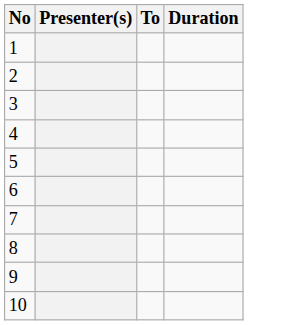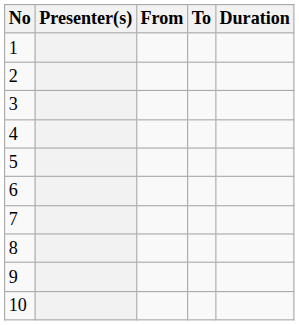+ column: From
